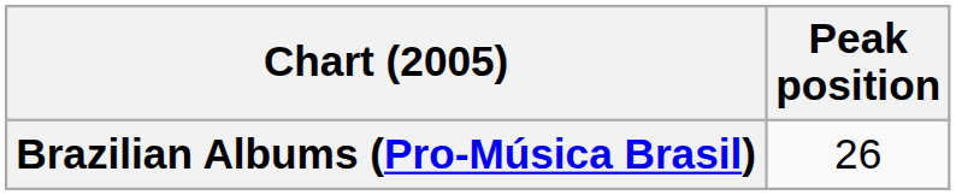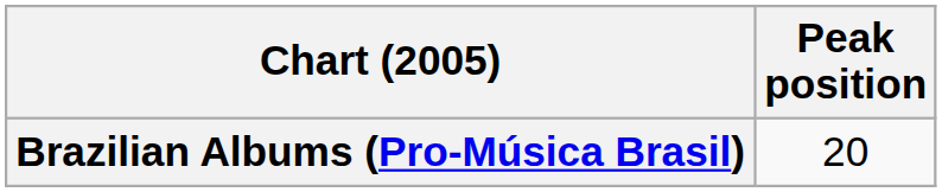Brazilian Albums (Pro-Música Brasil) | Peak position: 26 -> 20
